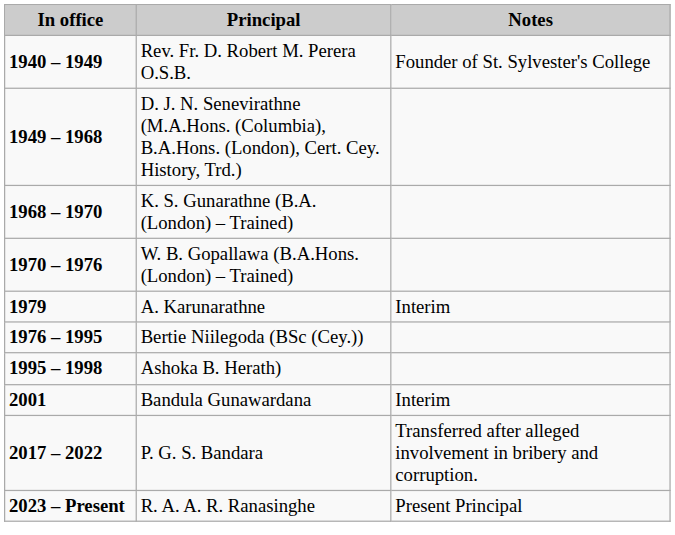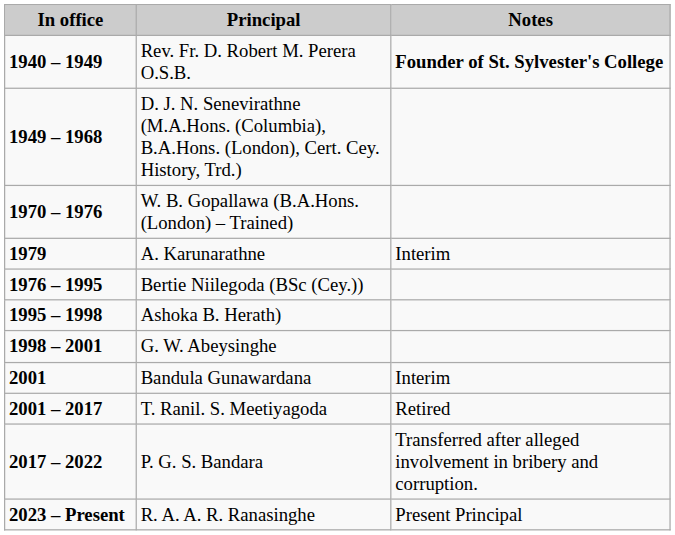Rev. Fr. D. Robert M. Perera O.S.B. | Notes: normal -> bold
- row: 1968 – 1970 | K. S. Gunarathne (B.A. (London) – Trained)
+ row: 1998 – 2001 | G. W. Abeysinghe
+ row: 2001 – 2017 | T. Ranil. S. Meetiyagoda | Retired
